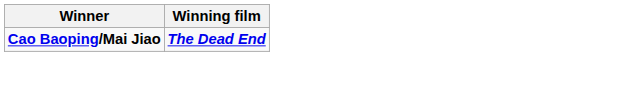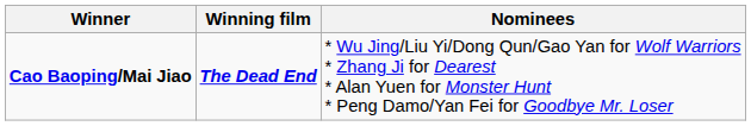+ column: Nominees | * Wu Jing/Liu Yi/Dong Qun/Gao Yan for Wolf Warriors * Zhang Ji for Dearest * Alan Yuen for Monster Hunt * Peng Damo/Yan Fei for Goodbye Mr. Loser
